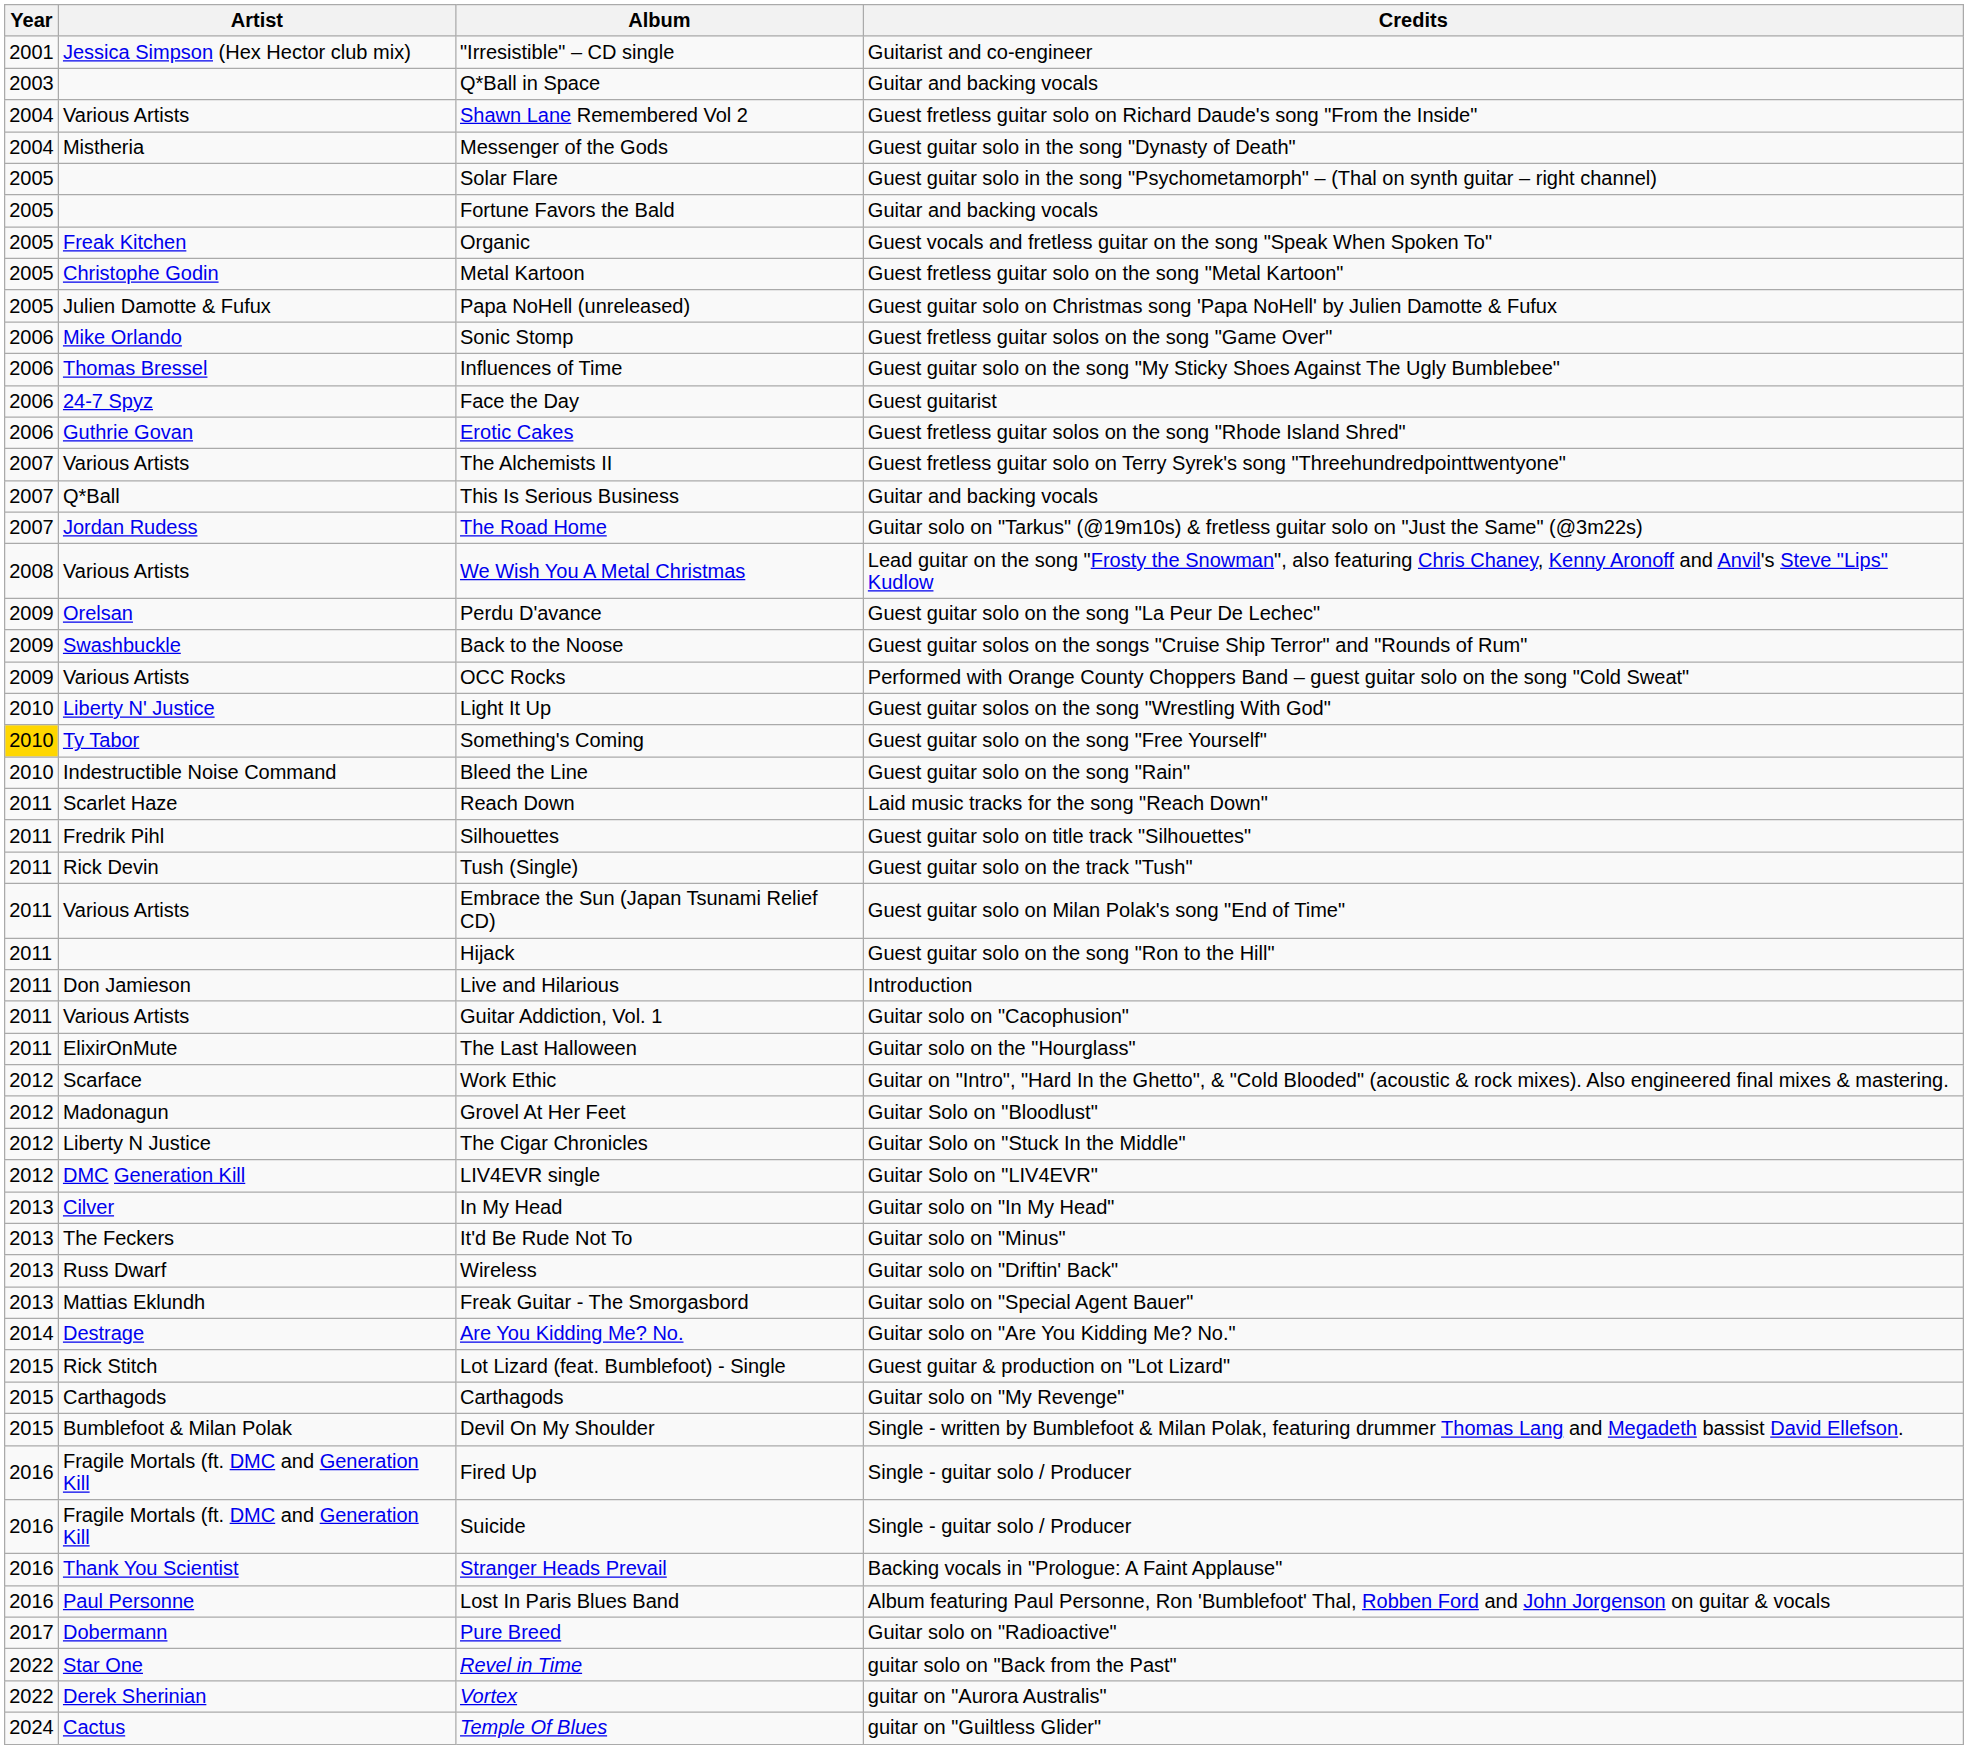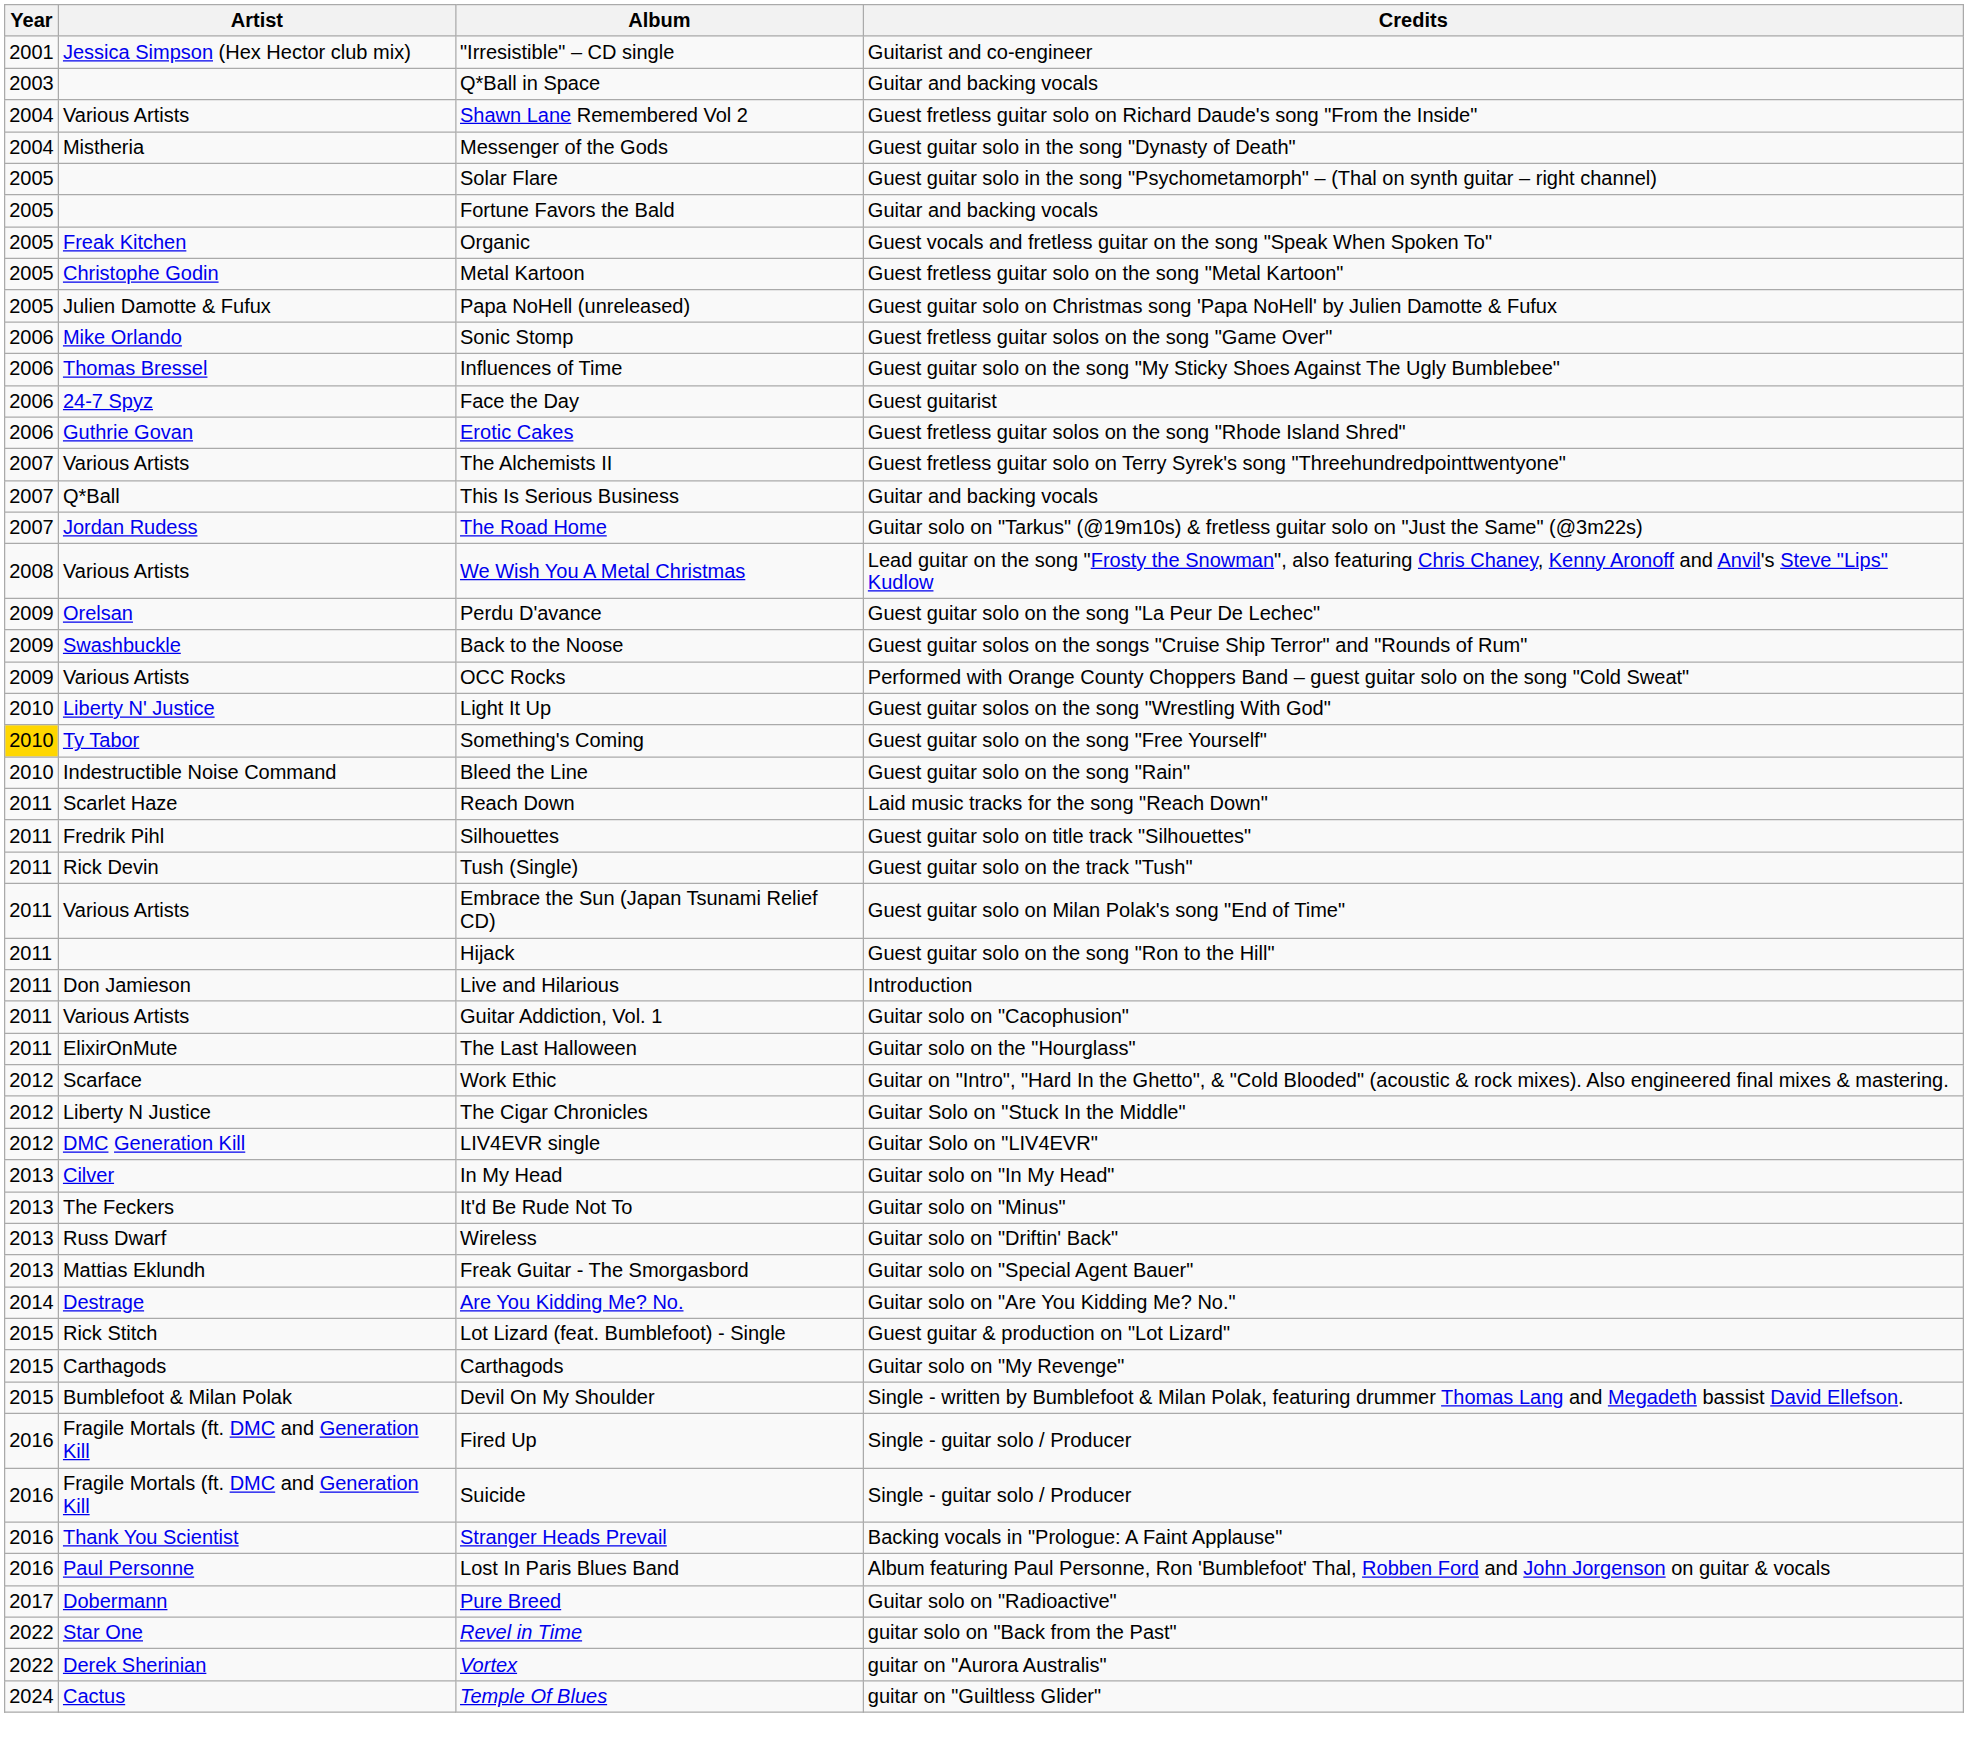- row: 2012 | Madonagun | Grovel At Her Feet | Guitar Solo on "Bloodlust"
